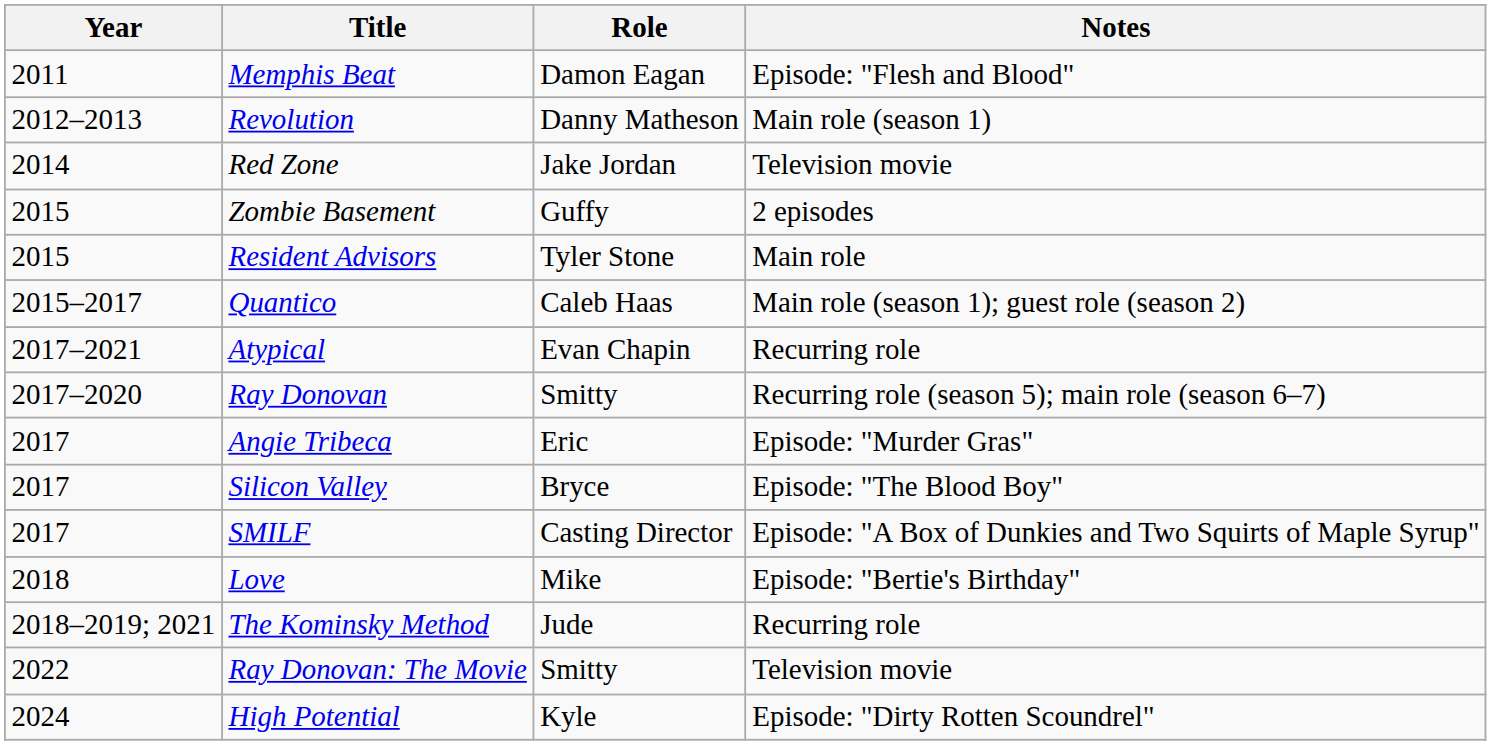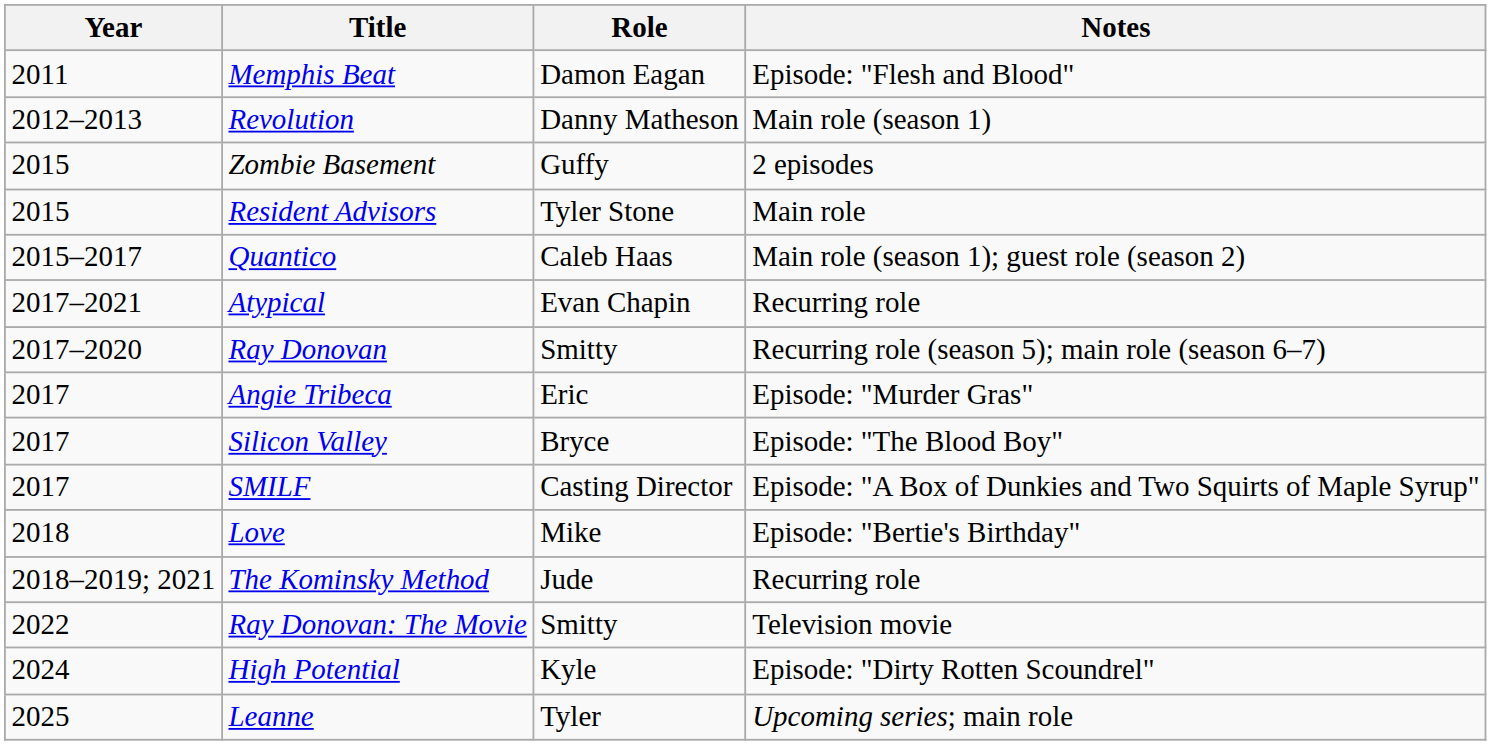- row: 2014 | Red Zone | Jake Jordan | Television movie
+ row: 2025 | Leanne | Tyler | Upcoming series; main role
